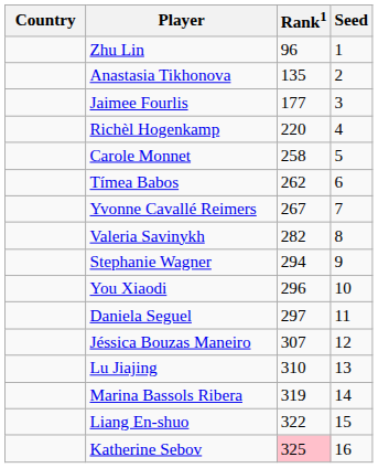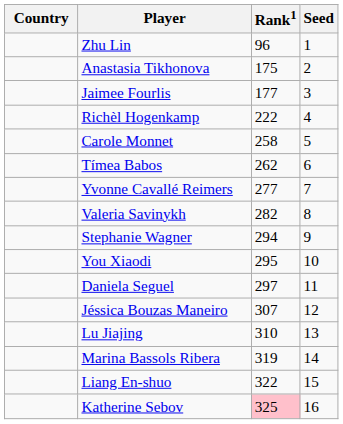Anastasia Tikhonova | Rank1: 135 -> 175
Richèl Hogenkamp | Rank1: 220 -> 222
Yvonne Cavallé Reimers | Rank1: 267 -> 277
You Xiaodi | Rank1: 296 -> 295
